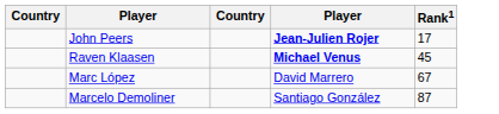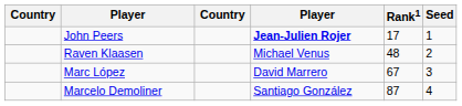+ column: Seed | 1 | 2 | 3 | 4
Raven Klaasen | column 4: bold -> normal
Raven Klaasen | Rank1: 45 -> 48
